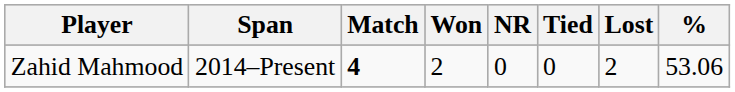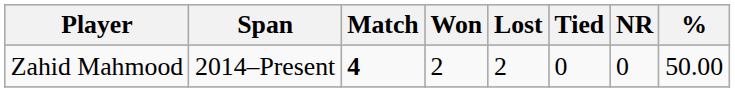columns swapped: Lost <-> NR
Zahid Mahmood | %: 53.06 -> 50.00
